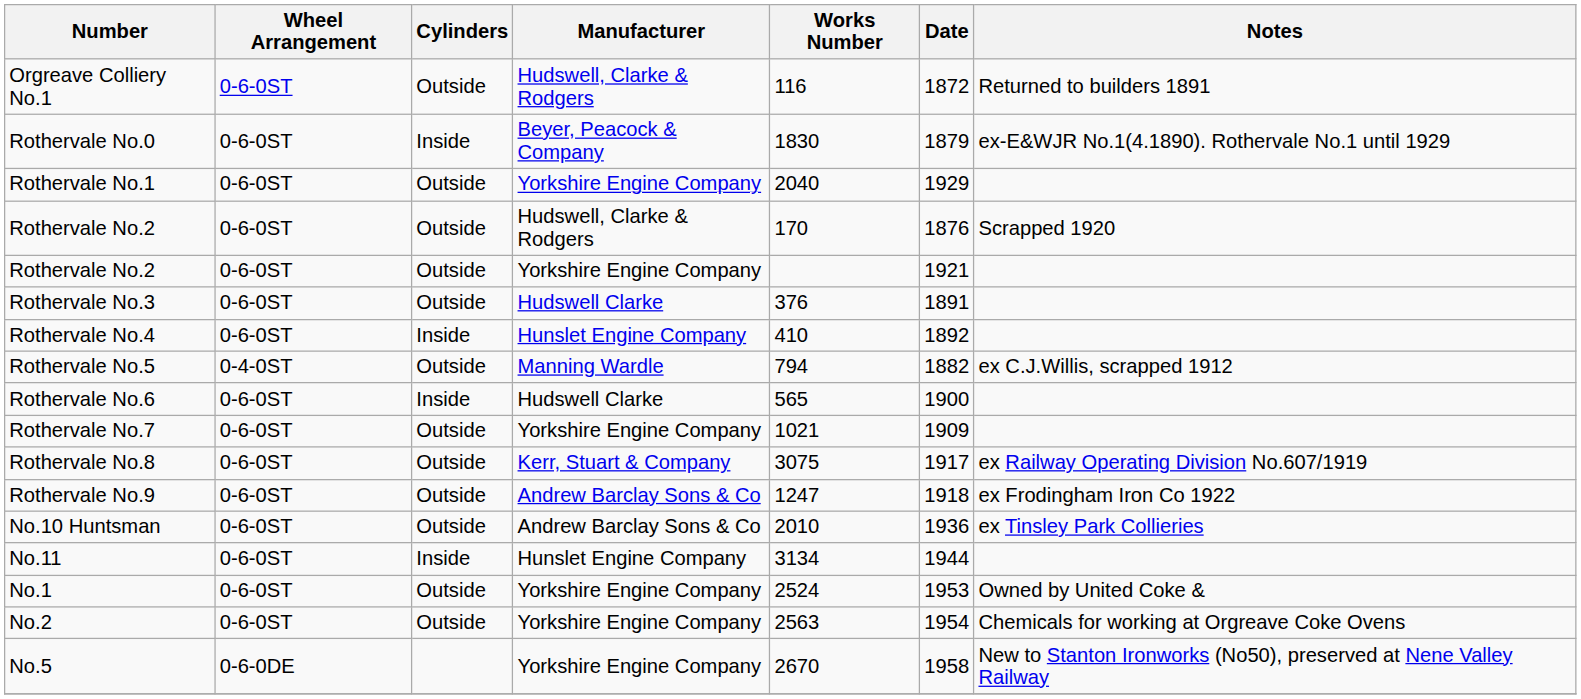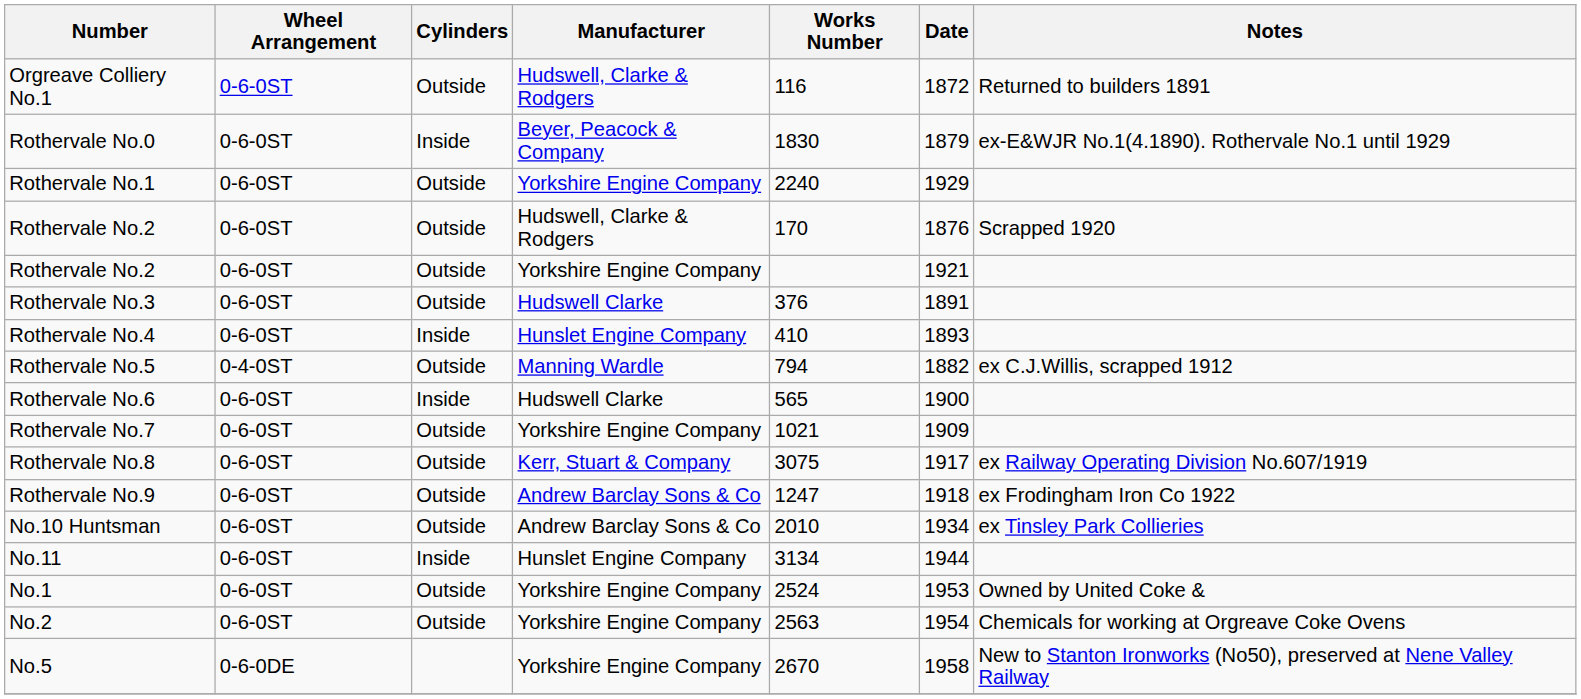Rothervale No.1 | Works Number: 2040 -> 2240
Rothervale No.4 | Date: 1892 -> 1893
No.10 Huntsman | Date: 1936 -> 1934
